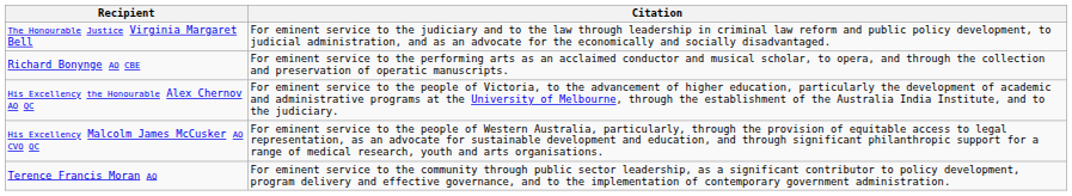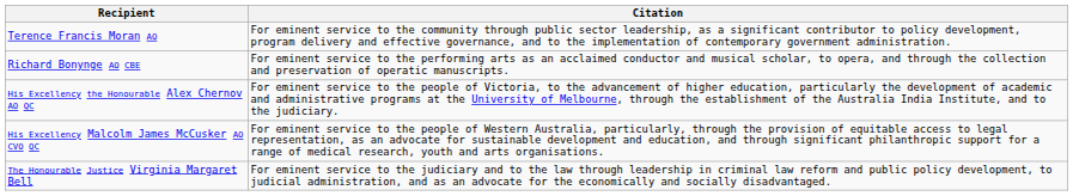rows swapped: The Honourable Justice Virginia Margaret Bell <-> Terence Francis Moran AO
